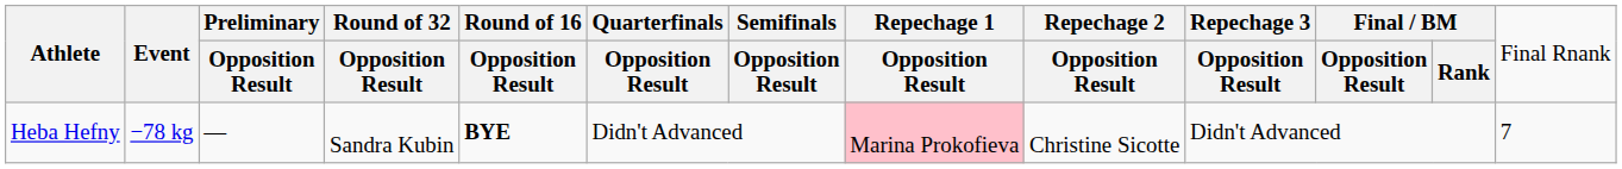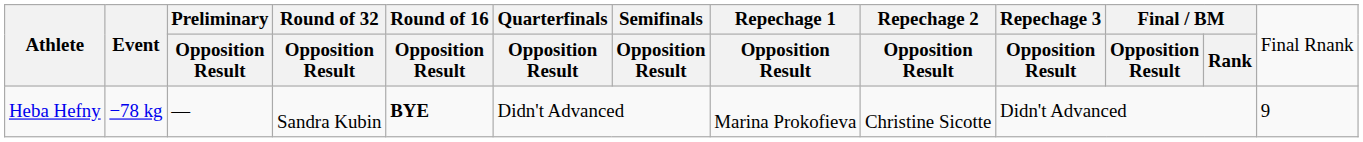Heba Hefny | column 8: pink background -> no background
Heba Hefny | column 13: 7 -> 9
